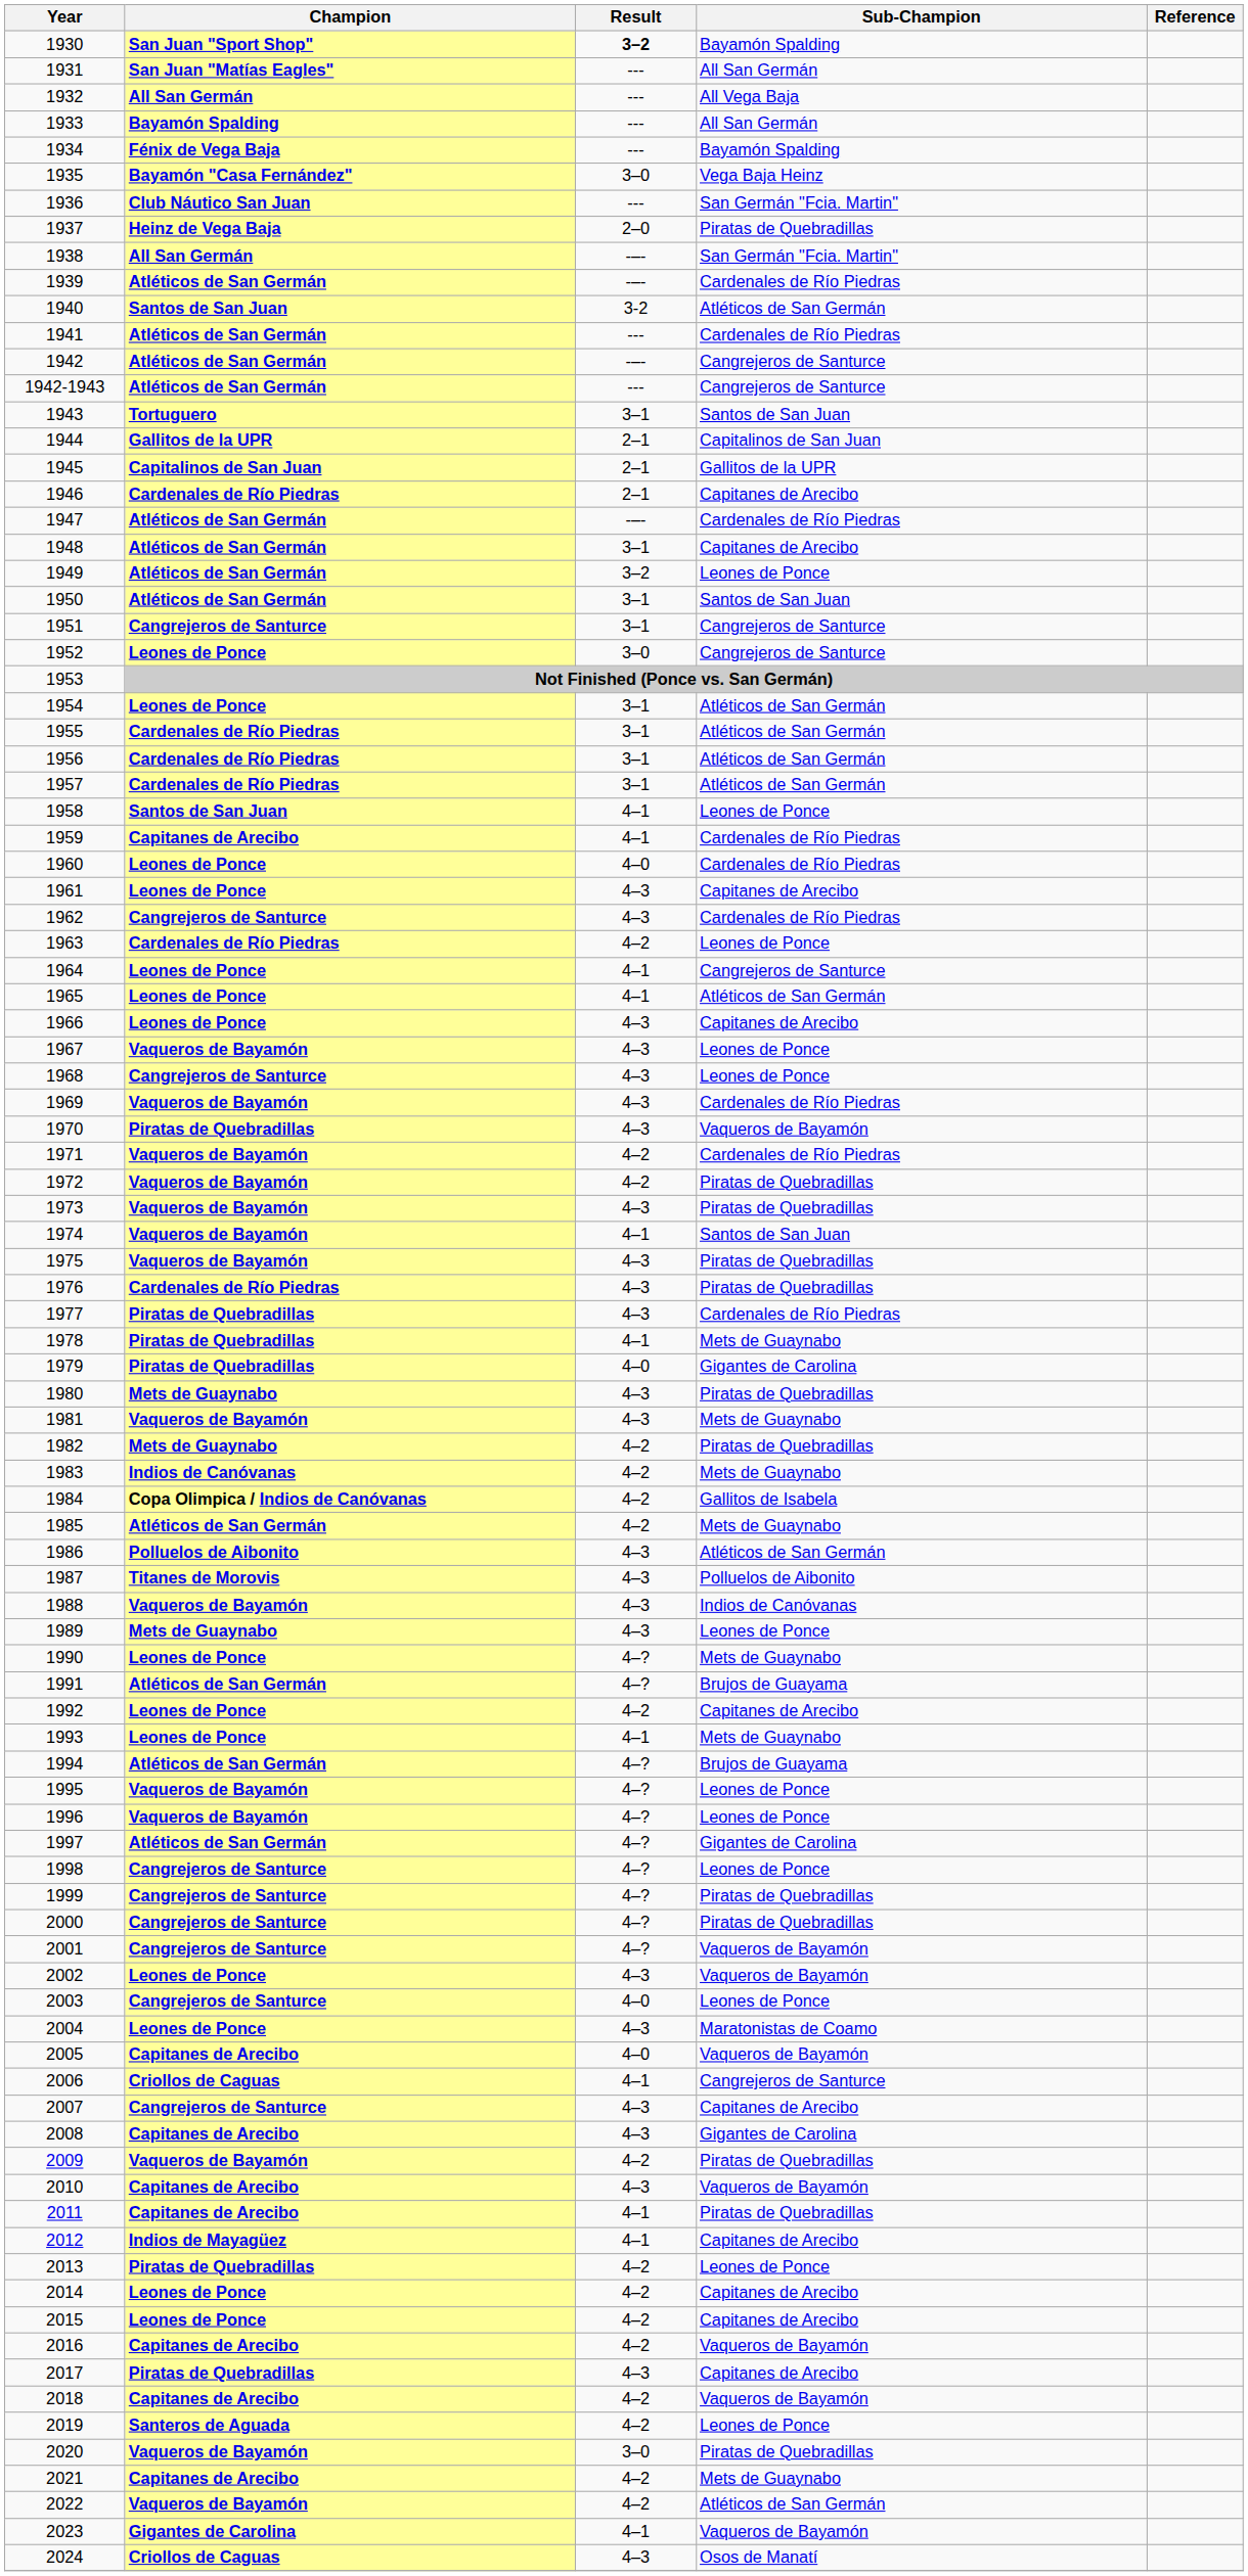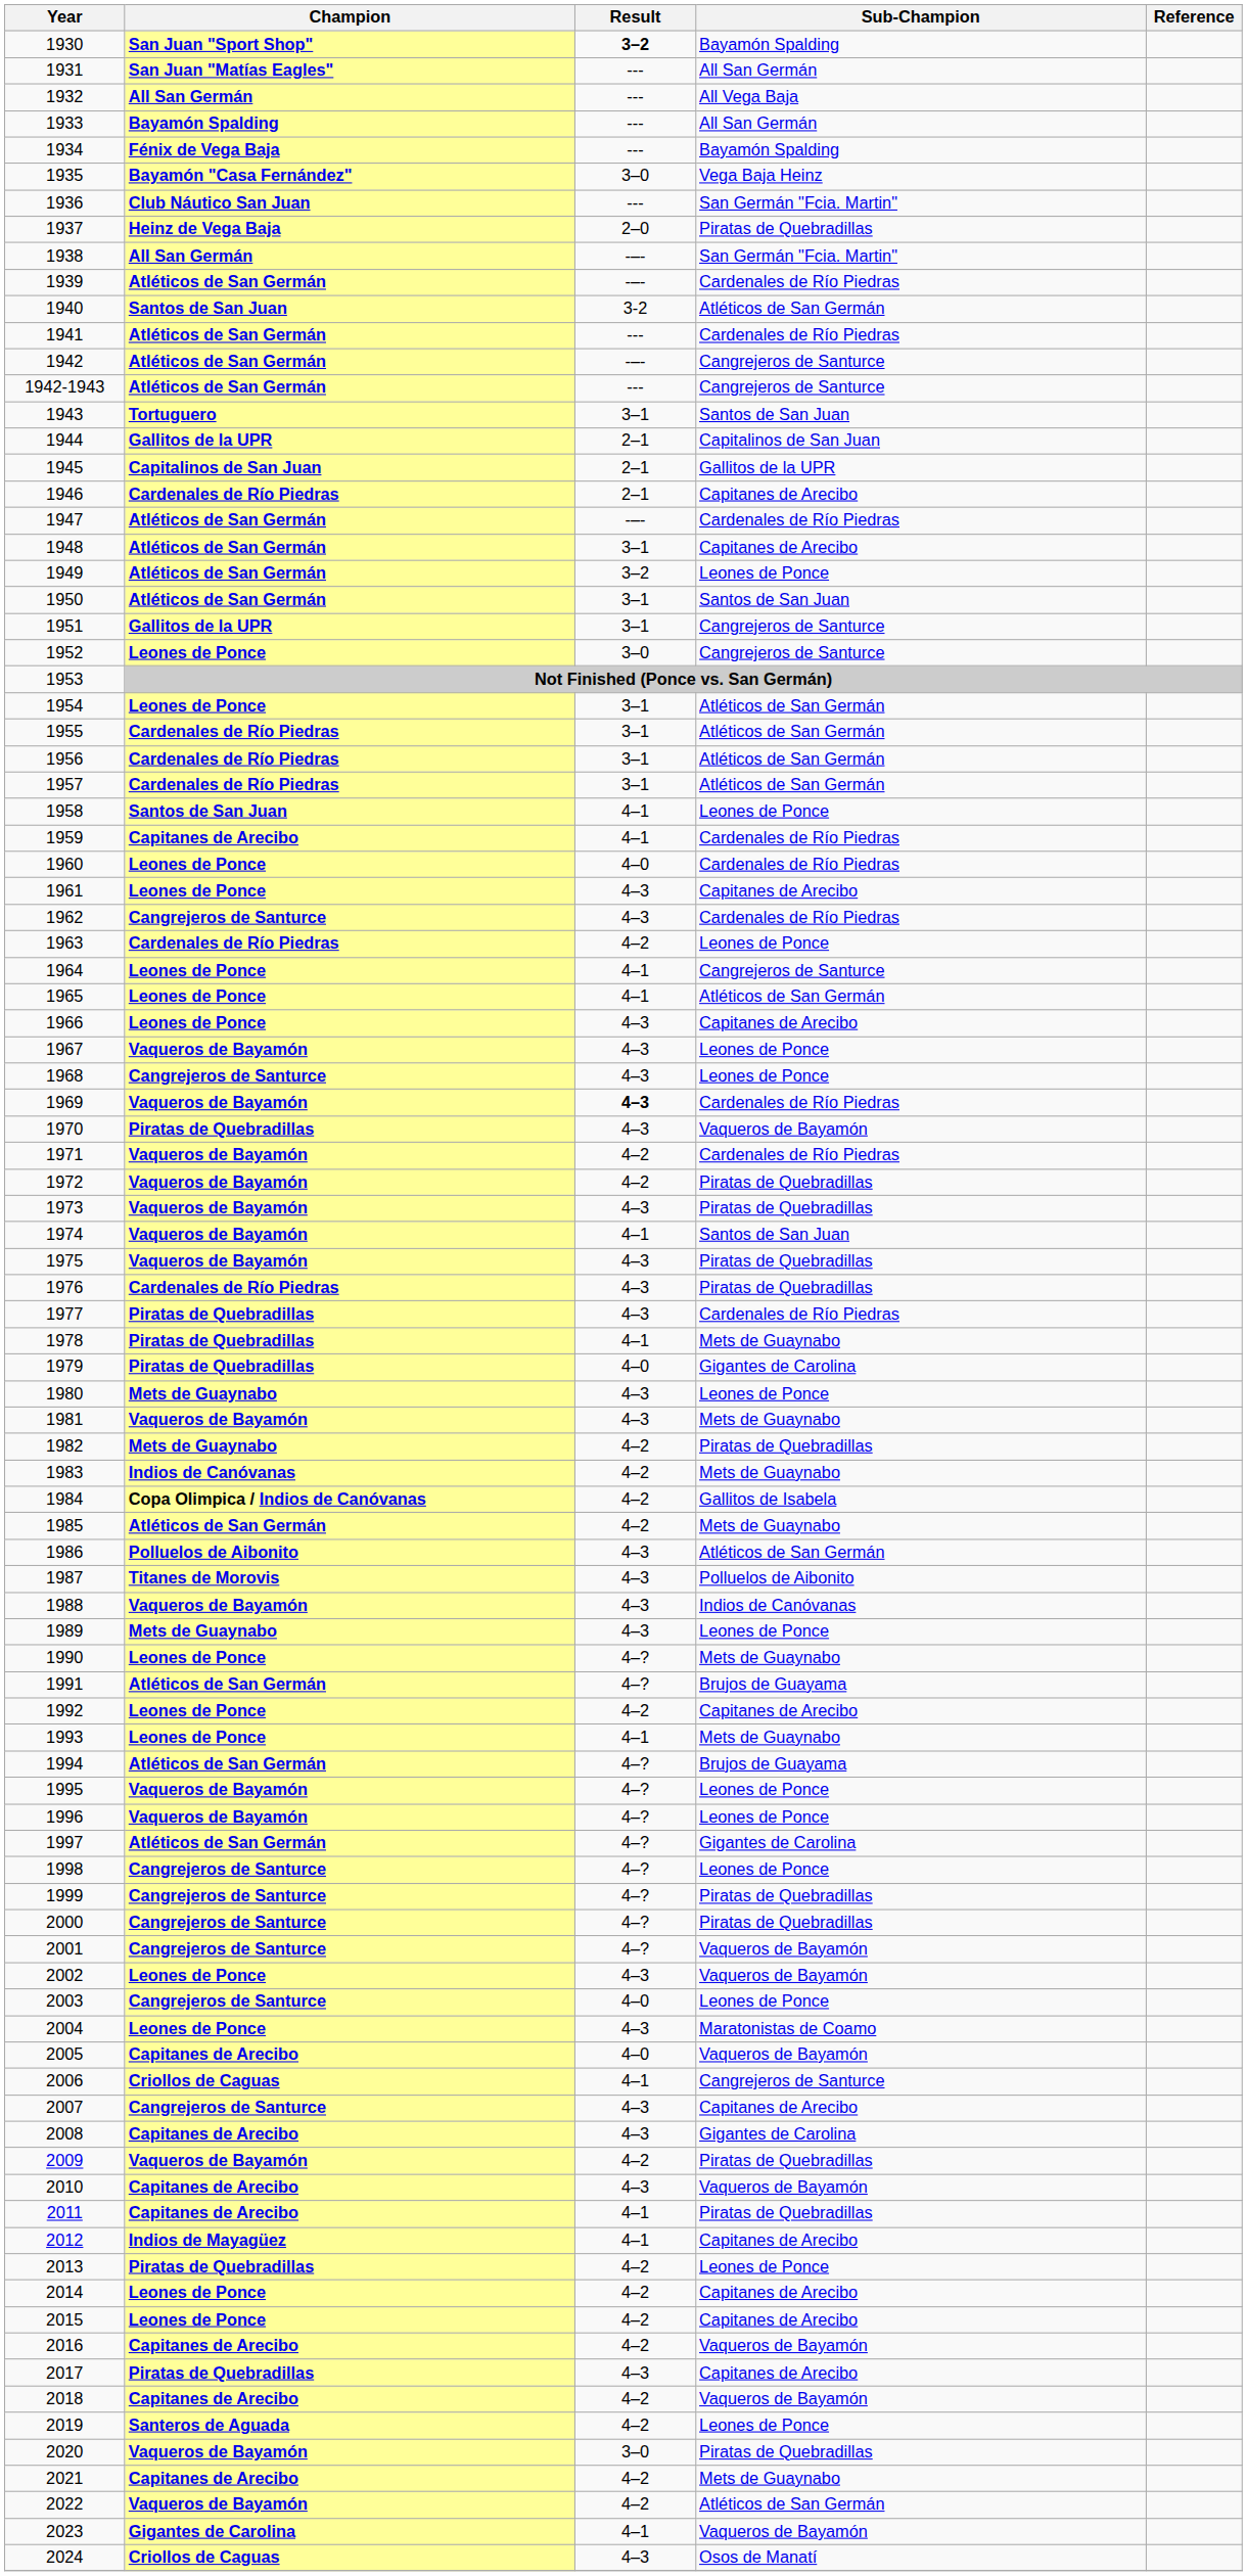1951 | Champion: Cangrejeros de Santurce -> Gallitos de la UPR
1969 | Result: normal -> bold
1980 | Sub-Champion: Piratas de Quebradillas -> Leones de Ponce
